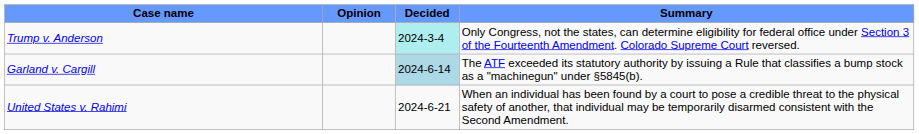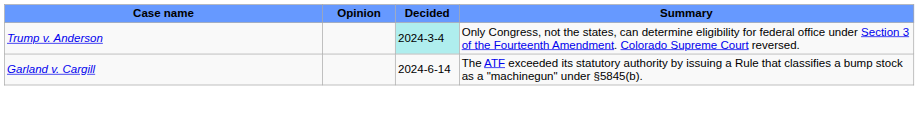Garland v. Cargill | Decided: lightblue background -> no background
- row: United States v. Rahimi | 2024-6-21 | When an individual has been found by a court to pose a credible threat to the physical safety of another, that individual may be temporarily disarmed consistent with the Second Amendment.
